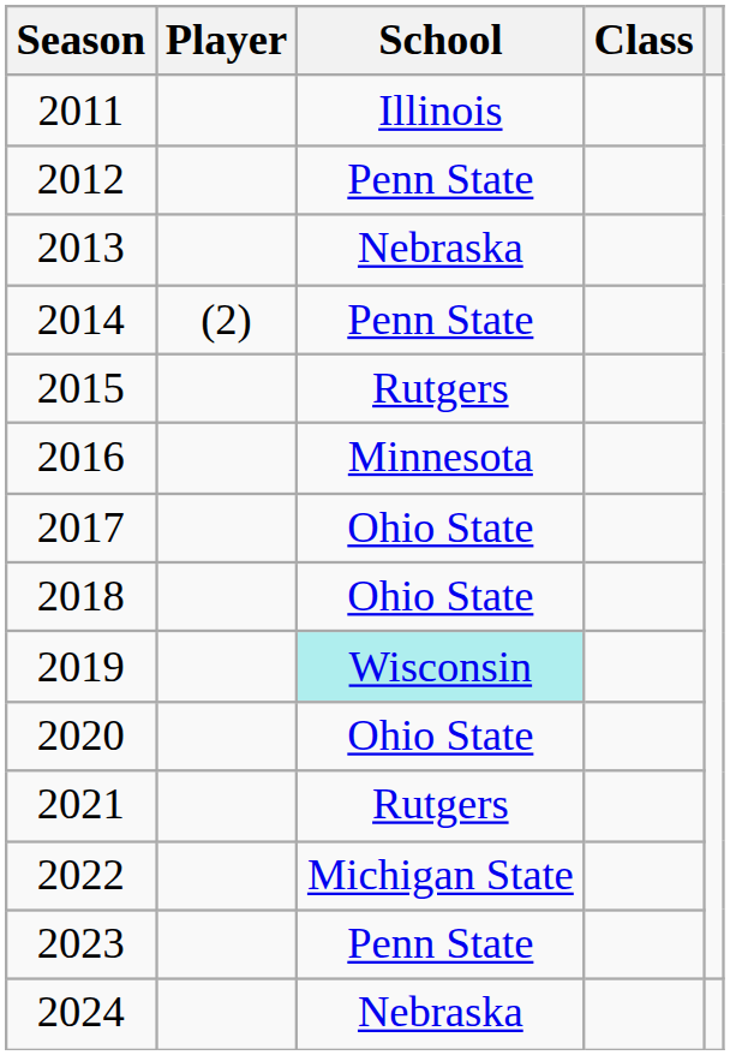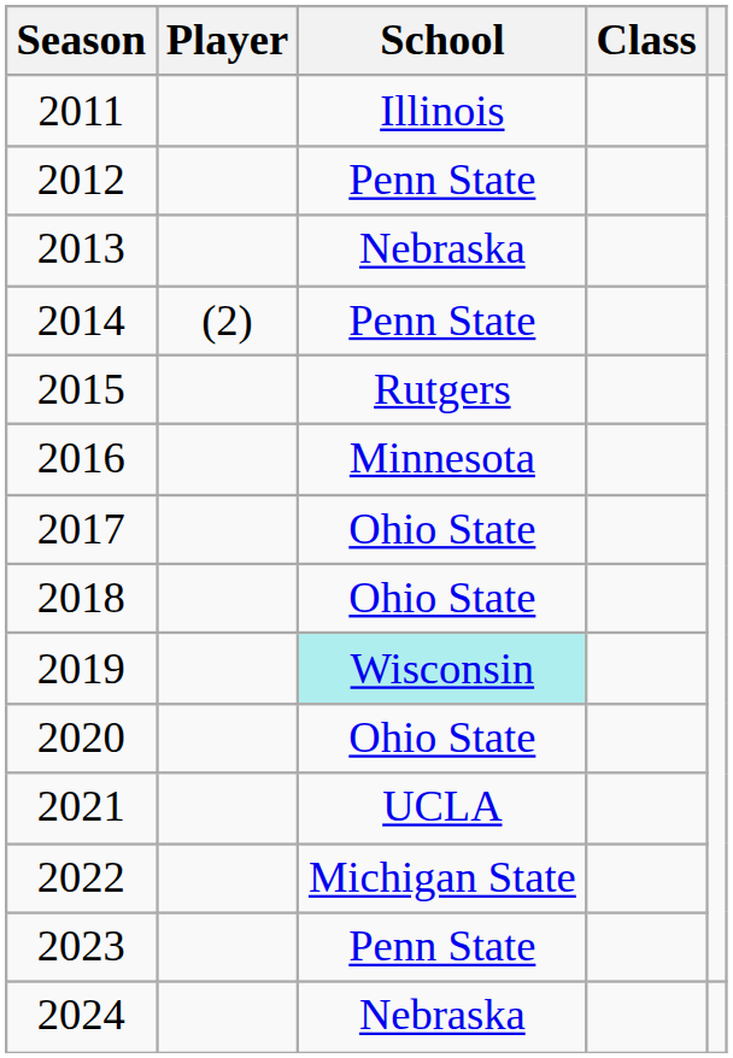2021 | School: Rutgers -> UCLA
